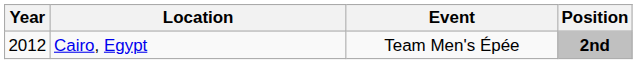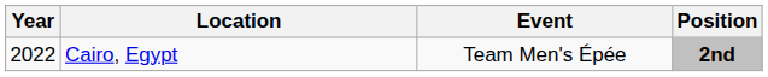Cairo, Egypt | Year: 2012 -> 2022
